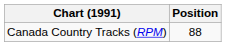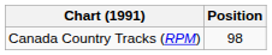Canada Country Tracks (RPM) | Position: 88 -> 98
